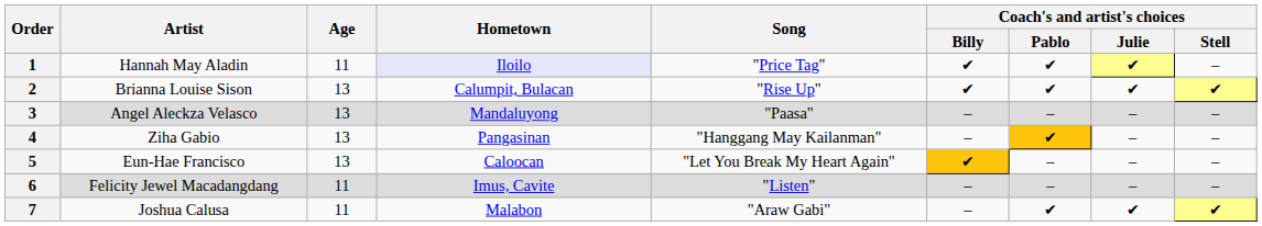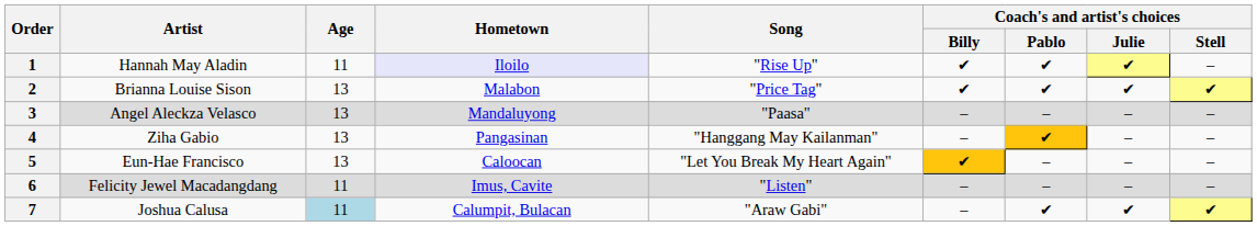1 | Song: "Price Tag" -> "Rise Up"
2 | Hometown: Calumpit, Bulacan -> Malabon
2 | Song: "Rise Up" -> "Price Tag"
7 | Age: no background -> lightblue background
7 | Hometown: Malabon -> Calumpit, Bulacan
